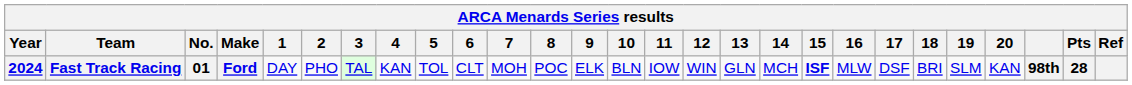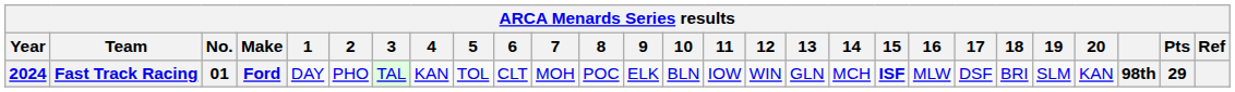Fast Track Racing | Pts: 28 -> 29
